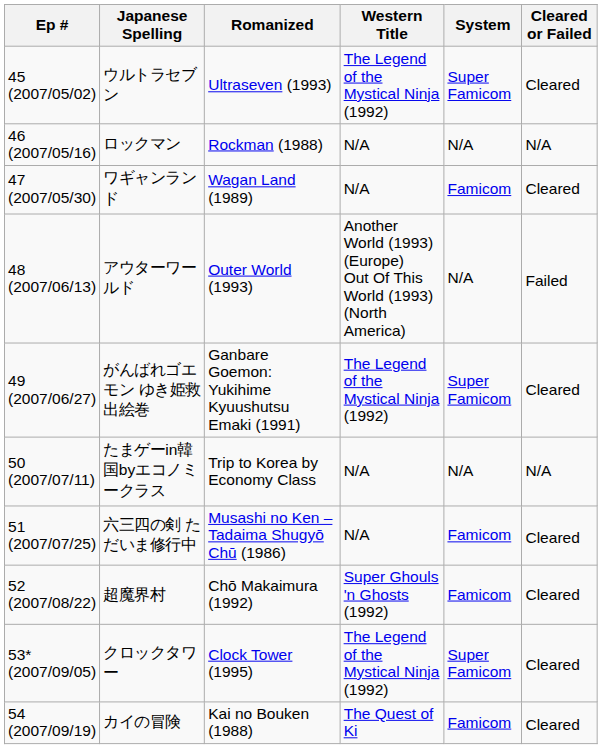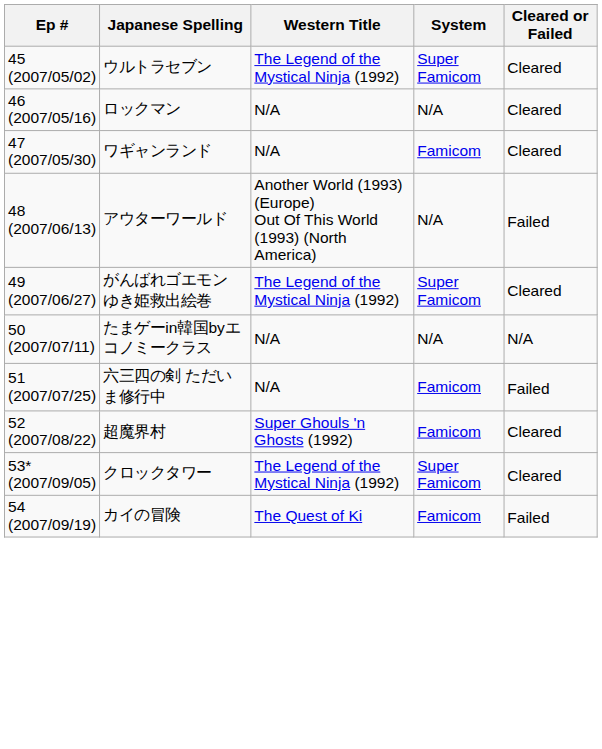- column: Romanized | Ultraseven (1993) | Rockman (1988) | Wagan Land (1989) | Outer World (1993) | Ganbare Goemon: Yukihime Kyuushutsu Emaki (1991) | Trip to Korea by Economy Class | Musashi no Ken – Tadaima Shugyō Chū (1986) | Chō Makaimura (1992) | Clock Tower (1995) | Kai no Bouken (1988)
ロックマン | Cleared or Failed: N/A -> Cleared
六三四の剣 ただいま修行中 | Cleared or Failed: Cleared -> Failed
カイの冒険 | Cleared or Failed: Cleared -> Failed
